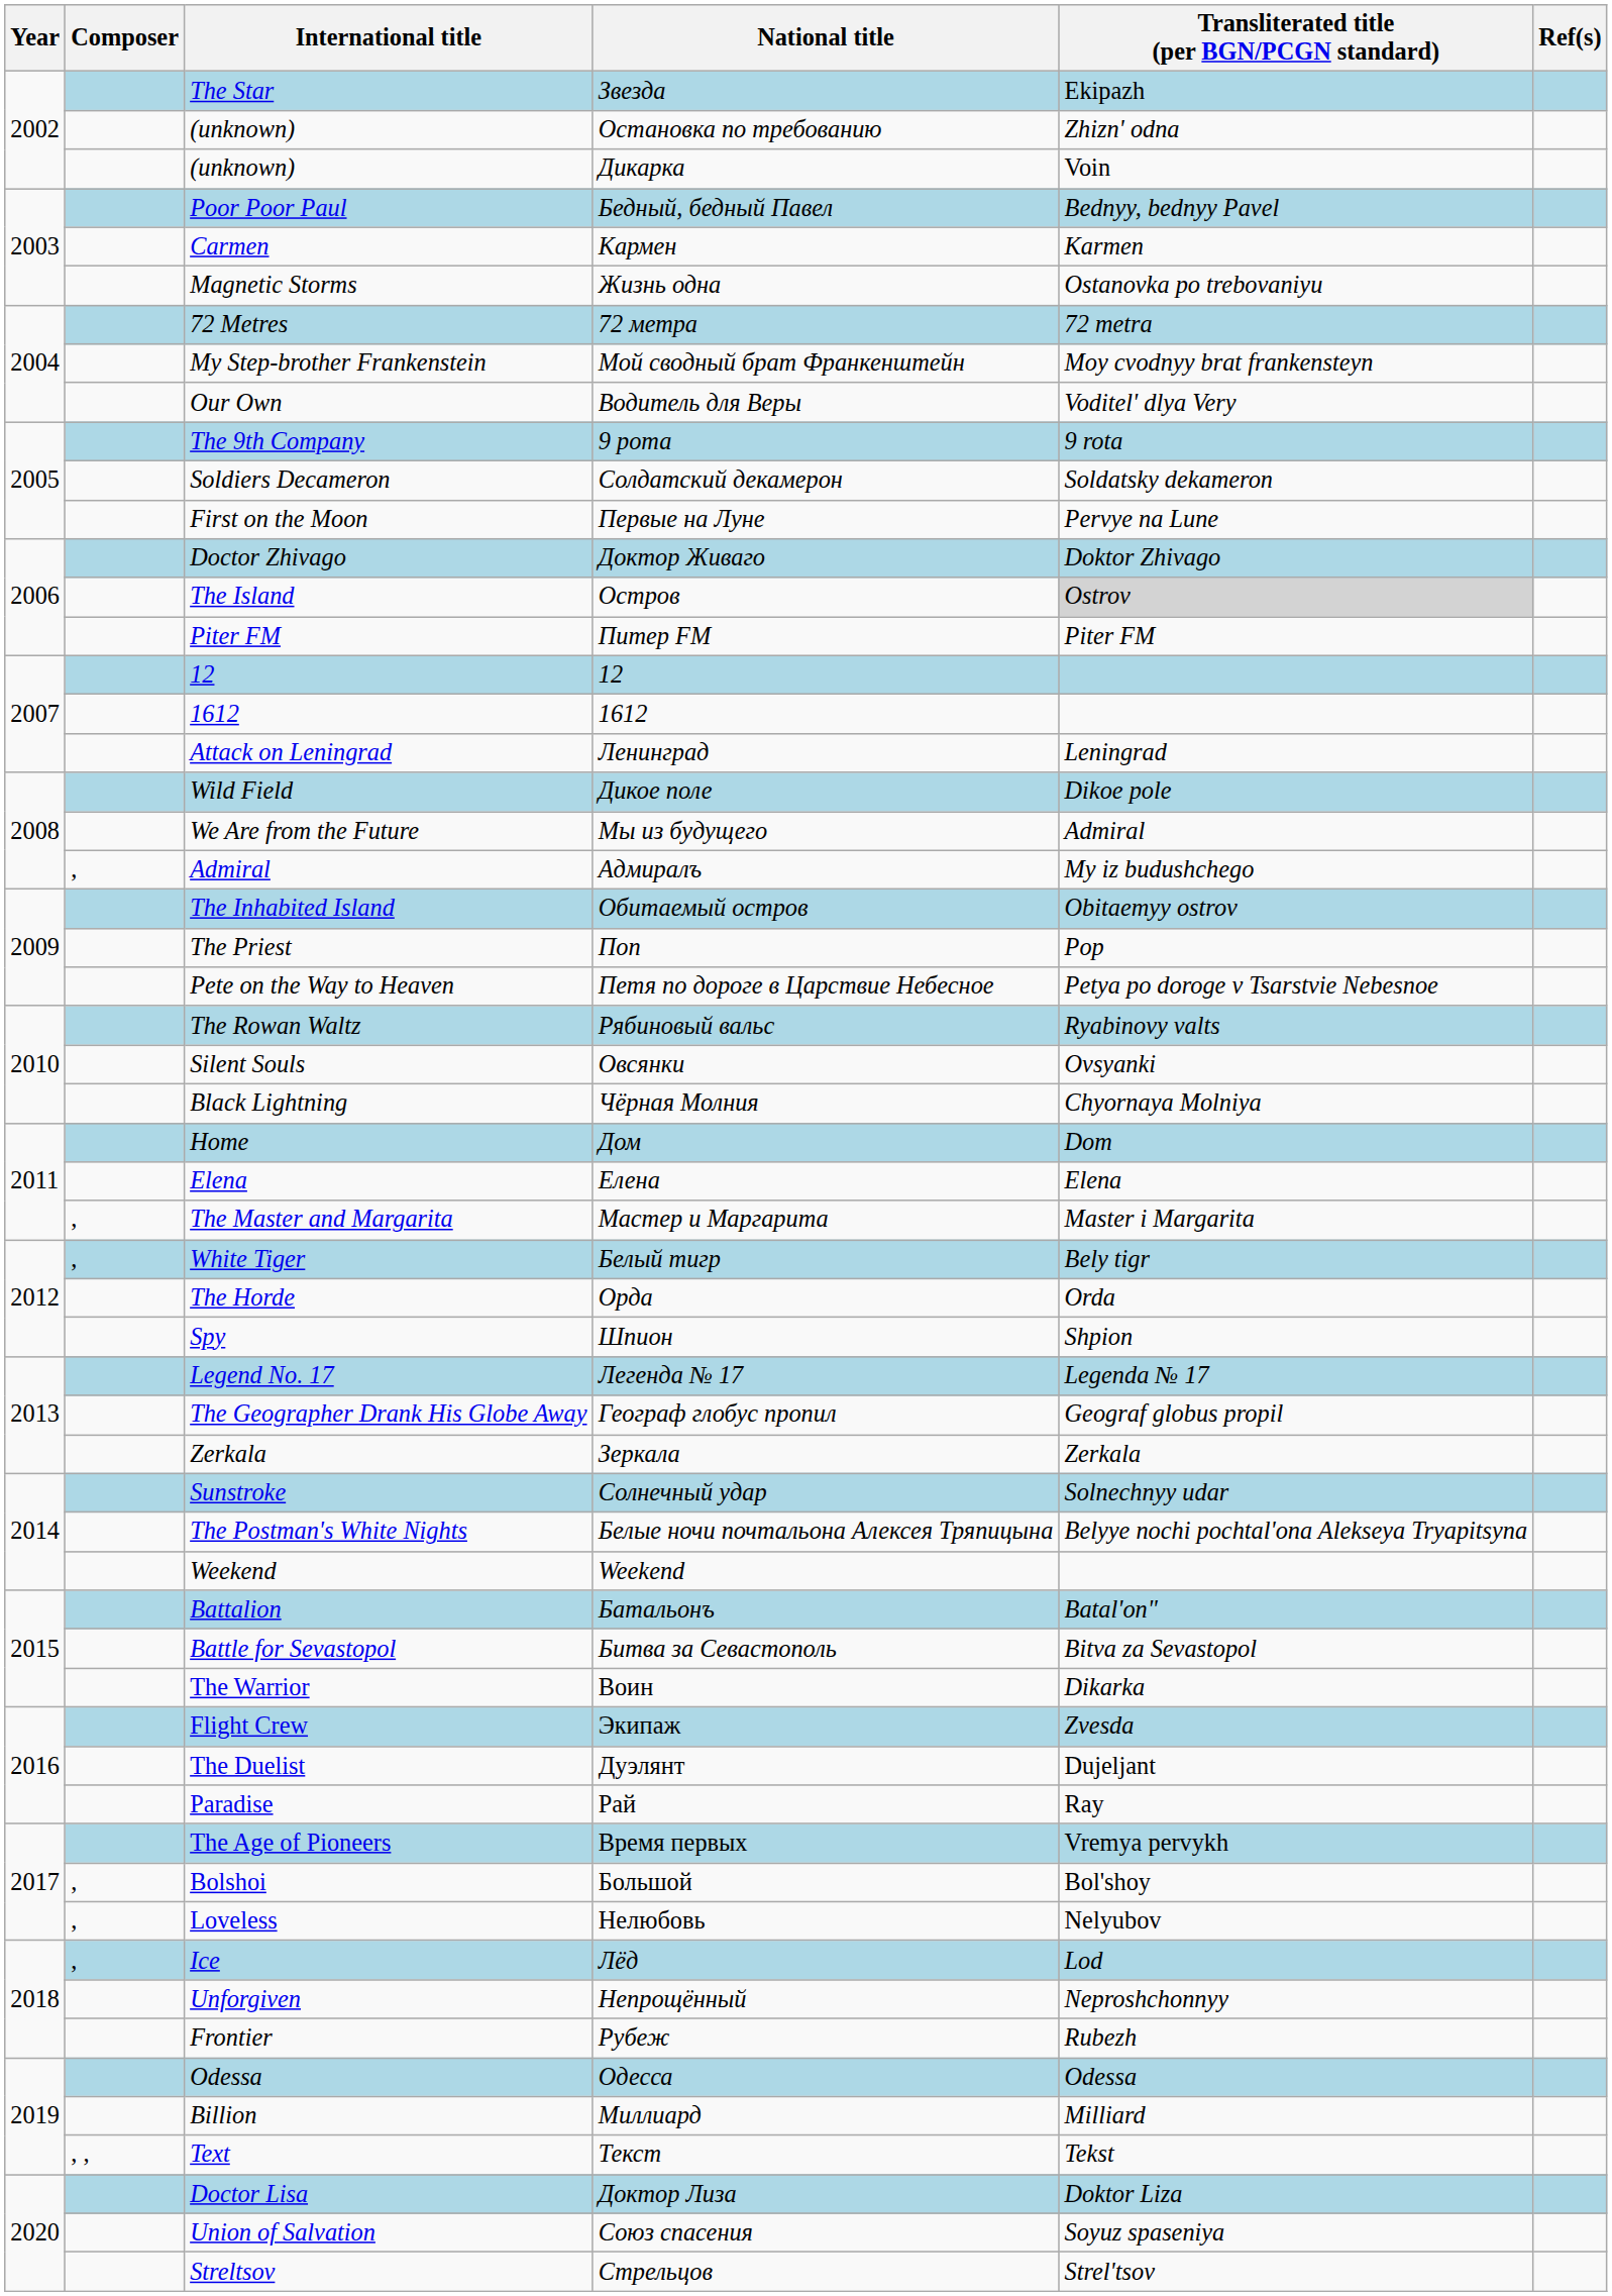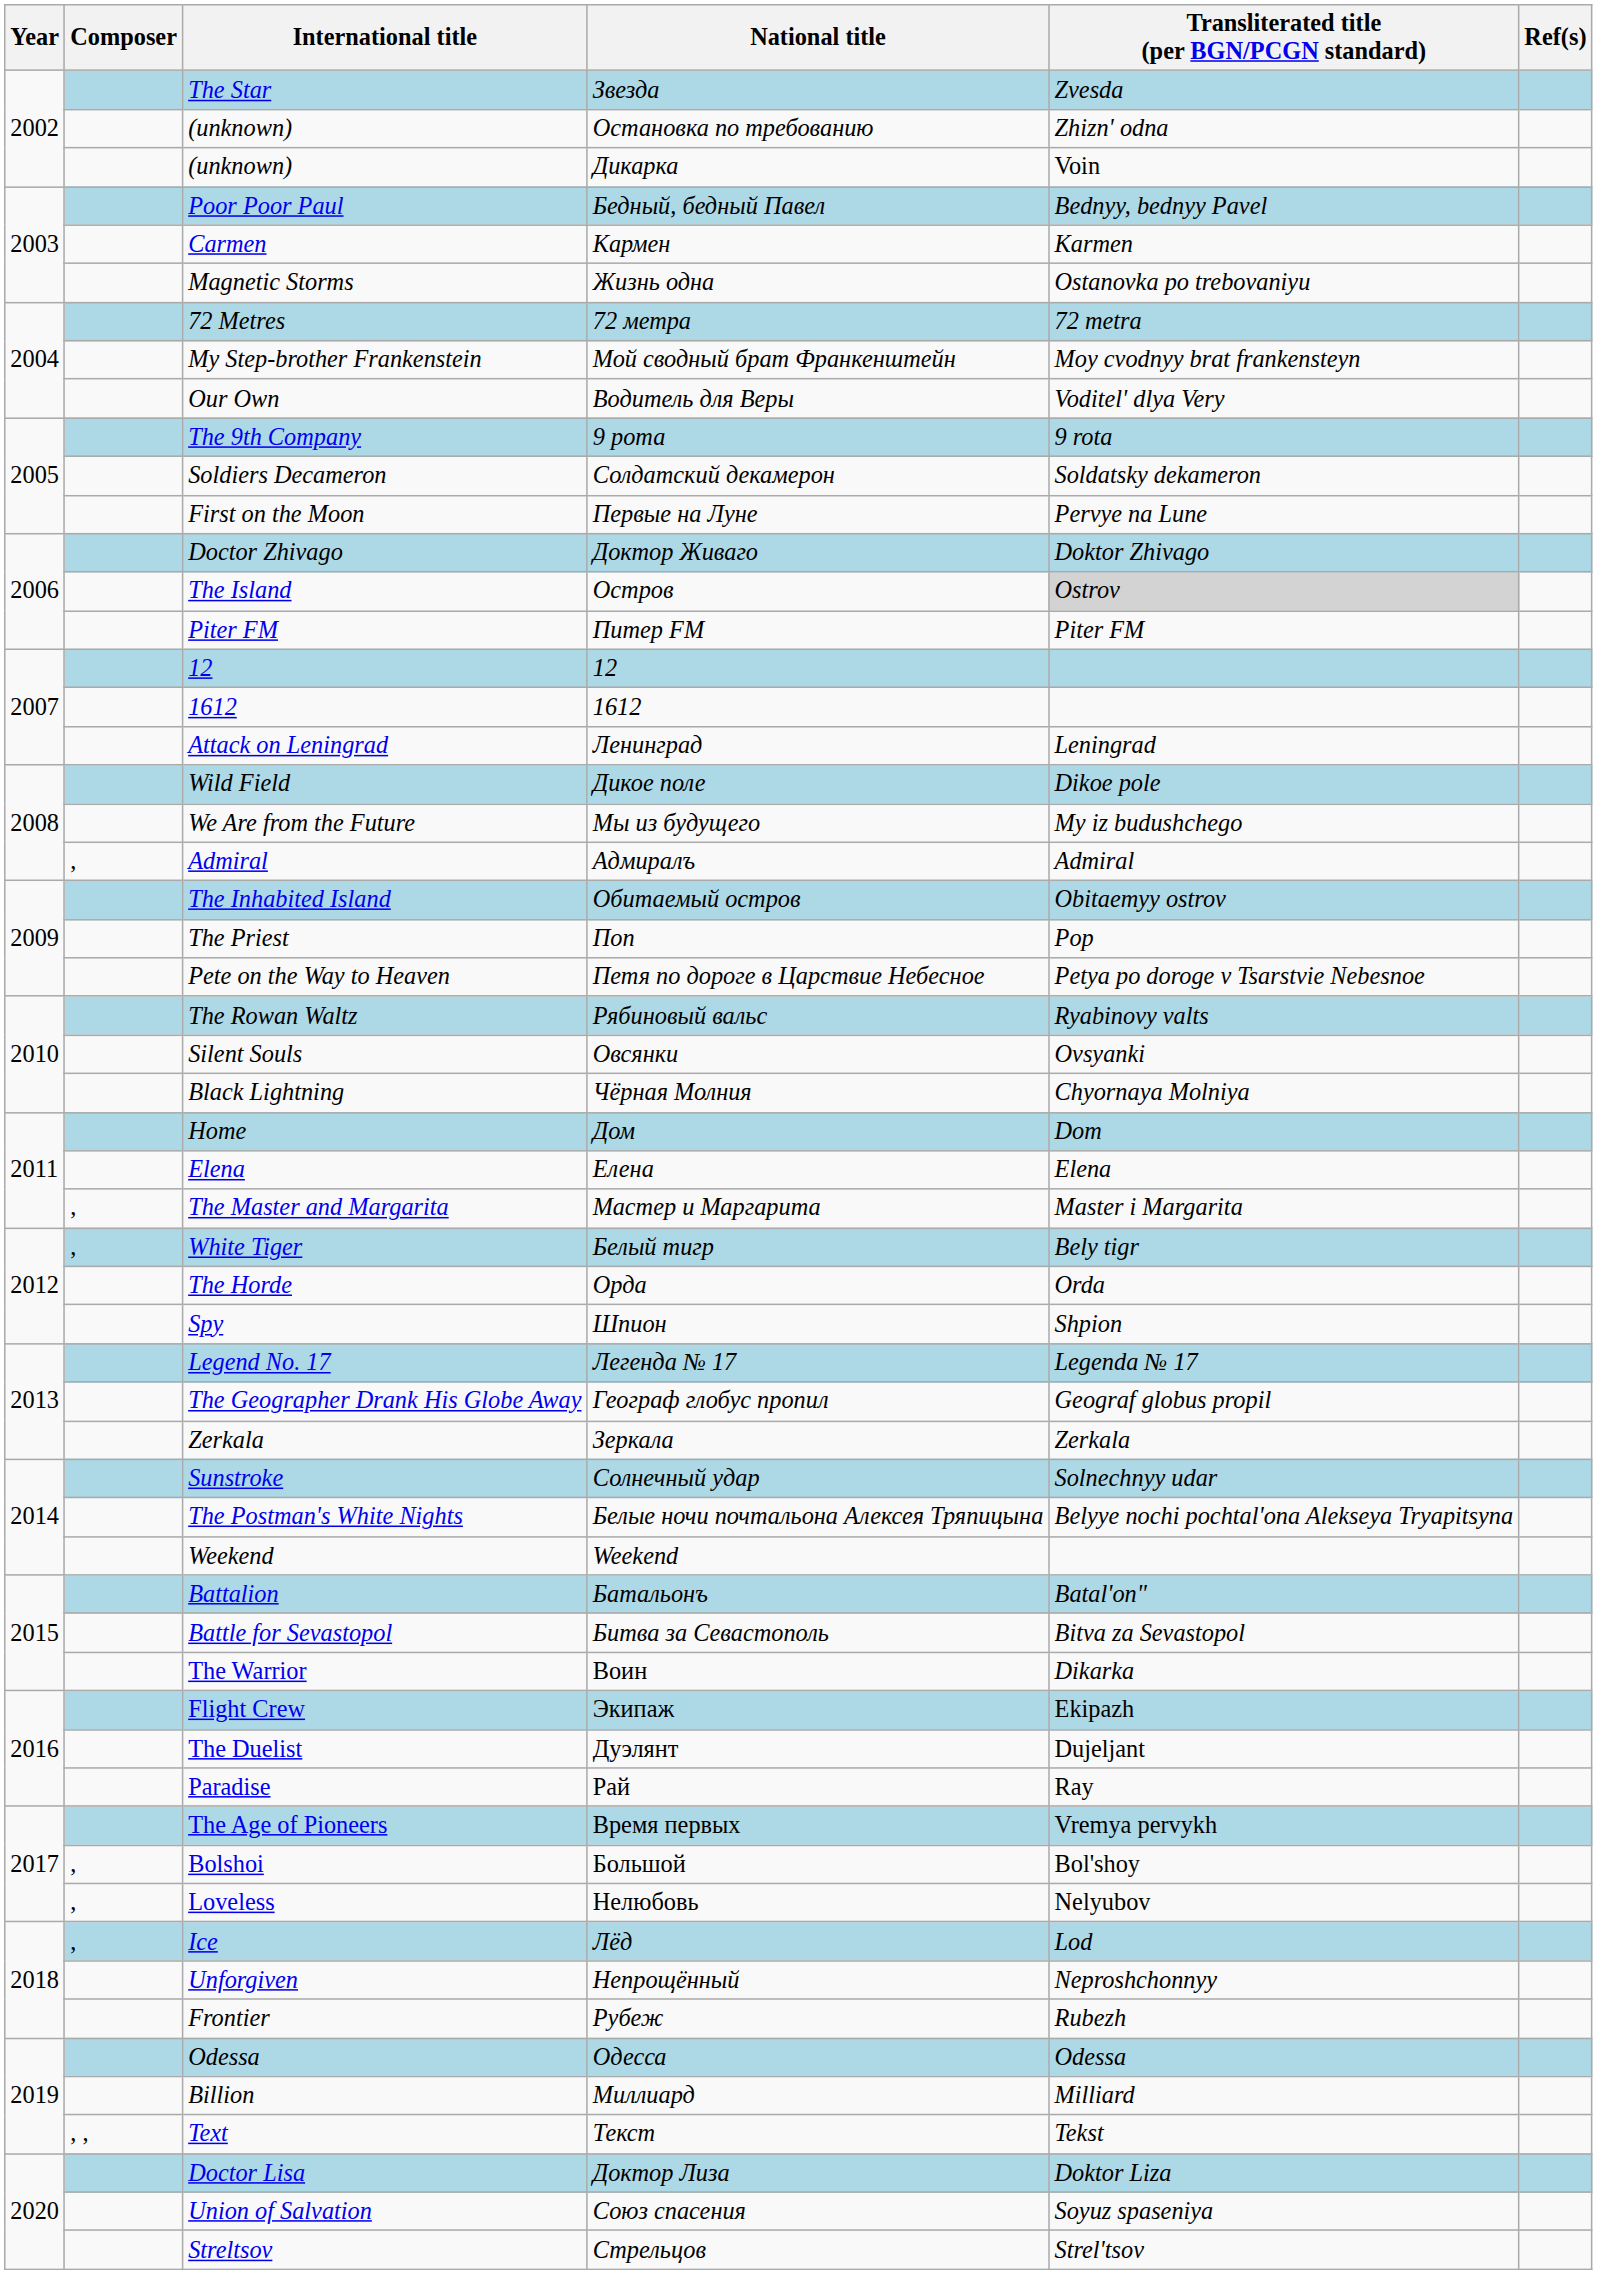Звезда | Transliterated title (per BGN/PCGN standard): Ekipazh -> Zvesda
Мы из будущего | Transliterated title (per BGN/PCGN standard): Admiral -> My iz budushchego
Адмиралъ | Transliterated title (per BGN/PCGN standard): My iz budushchego -> Admiral
Экипаж | Transliterated title (per BGN/PCGN standard): Zvesda -> Ekipazh
